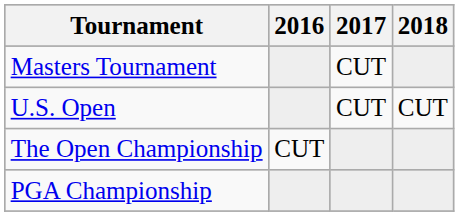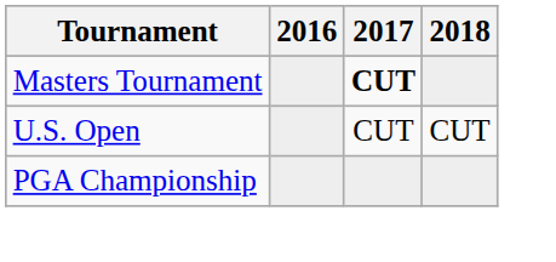Masters Tournament | 2017: normal -> bold
- row: The Open Championship | CUT
